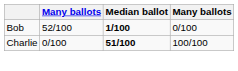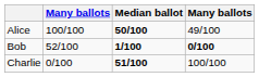+ row: Alice | 100/100 | 50/100 | 49/100
Bob | column 4: normal -> bold
